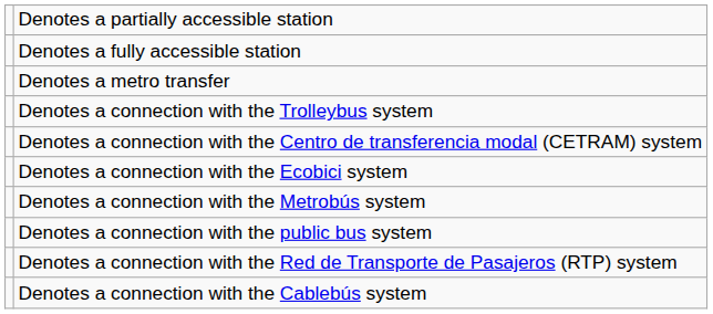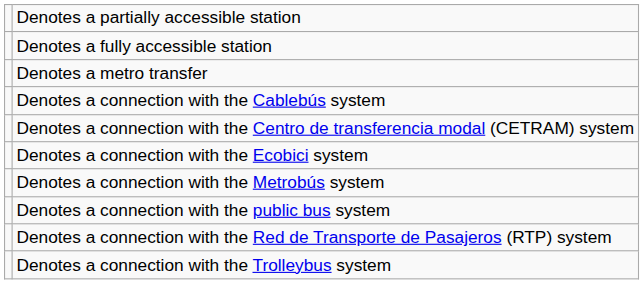rows swapped: Denotes a connection with the Cablebús system <-> Denotes a connection with the Trolleybus system
